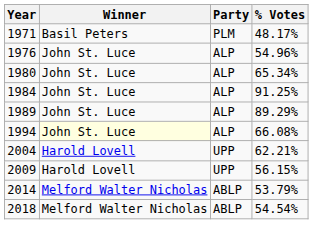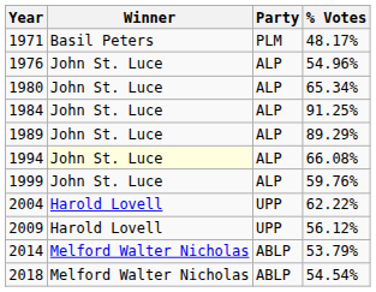+ row: 1999 | John St. Luce | ALP | 59.76%
2004 | % Votes: 62.21% -> 62.22%
2009 | % Votes: 56.15% -> 56.12%
